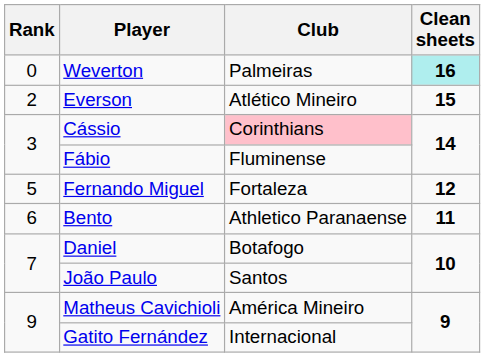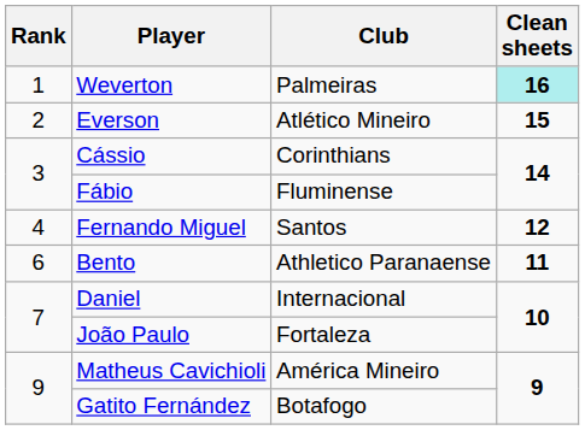Weverton | Rank: 0 -> 1
Cássio | Club: pink background -> no background
Fernando Miguel | Rank: 5 -> 4
Fernando Miguel | Club: Fortaleza -> Santos
Daniel | Club: Botafogo -> Internacional
João Paulo | Club: Santos -> Fortaleza
Gatito Fernández | Club: Internacional -> Botafogo
